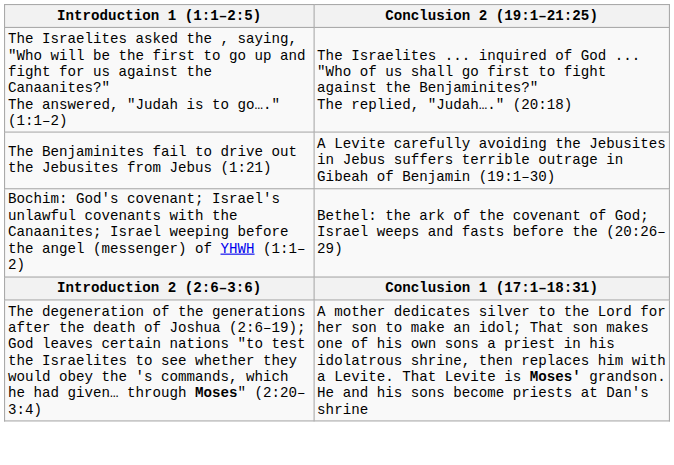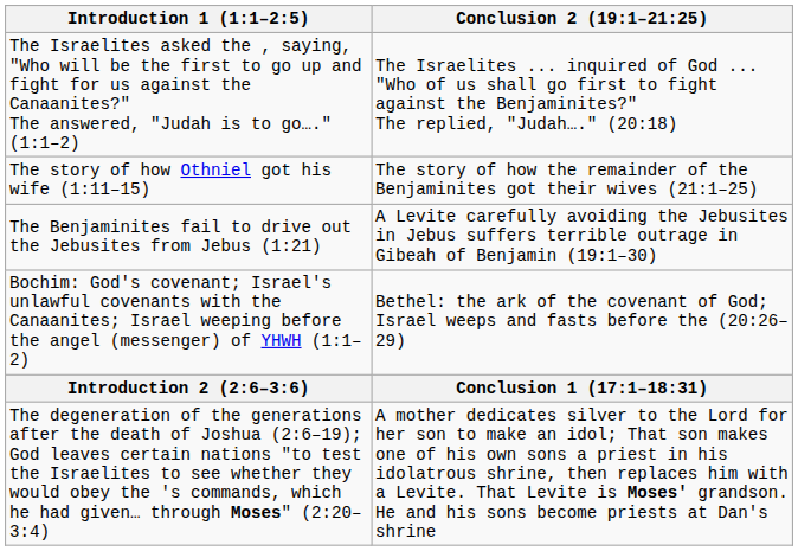+ row: The story of how Othniel got his wife (1:11–15) | The story of how the remainder of the Benjaminites got their wives (21:1–25)
